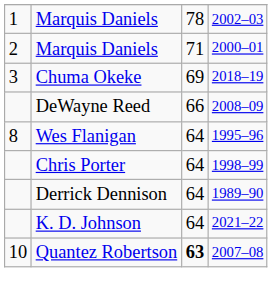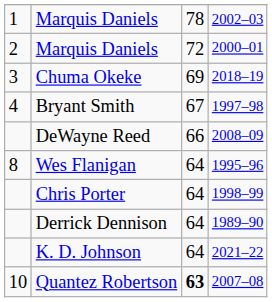Marquis Daniels / 2000–01 | column 3: 71 -> 72
+ row: 4 | Bryant Smith | 67 | 1997–98
